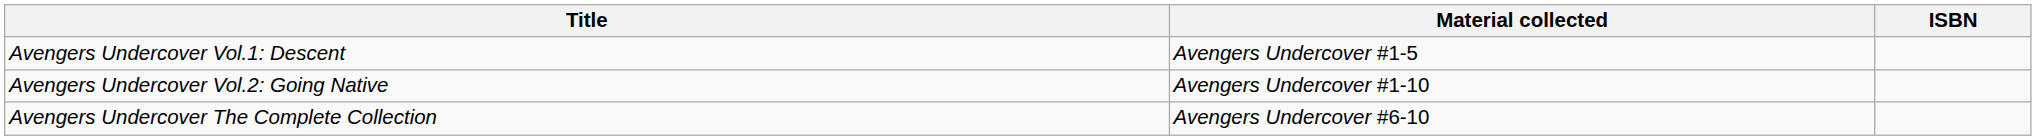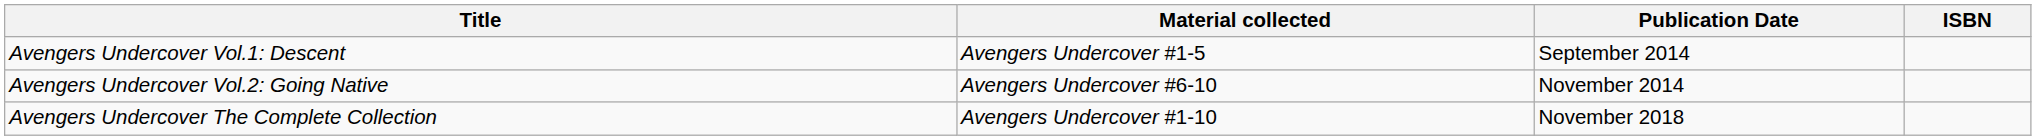+ column: Publication Date | September 2014 | November 2014 | November 2018
Avengers Undercover Vol.2: Going Native | Material collected: Avengers Undercover #1-10 -> Avengers Undercover #6-10
Avengers Undercover The Complete Collection | Material collected: Avengers Undercover #6-10 -> Avengers Undercover #1-10
